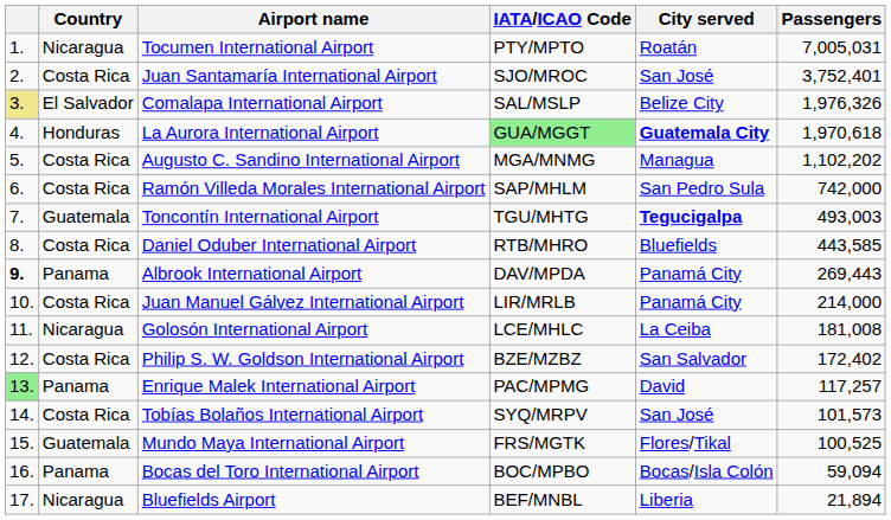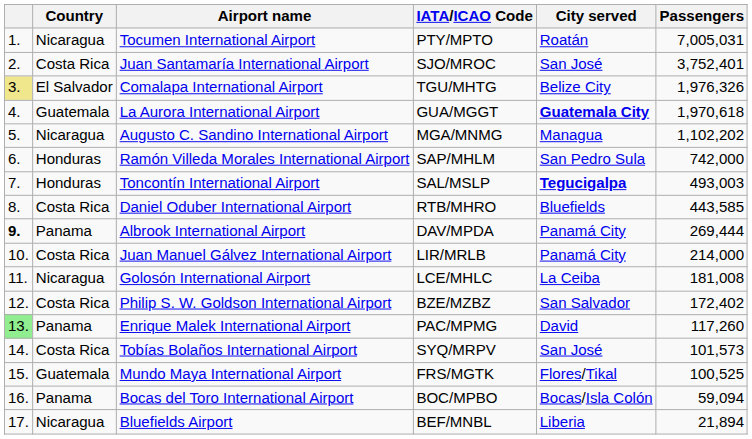Comalapa International Airport | IATA/ICAO Code: SAL/MSLP -> TGU/MHTG
La Aurora International Airport | Country: Honduras -> Guatemala
La Aurora International Airport | IATA/ICAO Code: lightgreen background -> no background
Augusto C. Sandino International Airport | Country: Costa Rica -> Nicaragua
Ramón Villeda Morales International Airport | Country: Costa Rica -> Honduras
Toncontín International Airport | Country: Guatemala -> Honduras
Toncontín International Airport | IATA/ICAO Code: TGU/MHTG -> SAL/MSLP
Albrook International Airport | Passengers: 269,443 -> 269,444
Enrique Malek International Airport | Passengers: 117,257 -> 117,260
